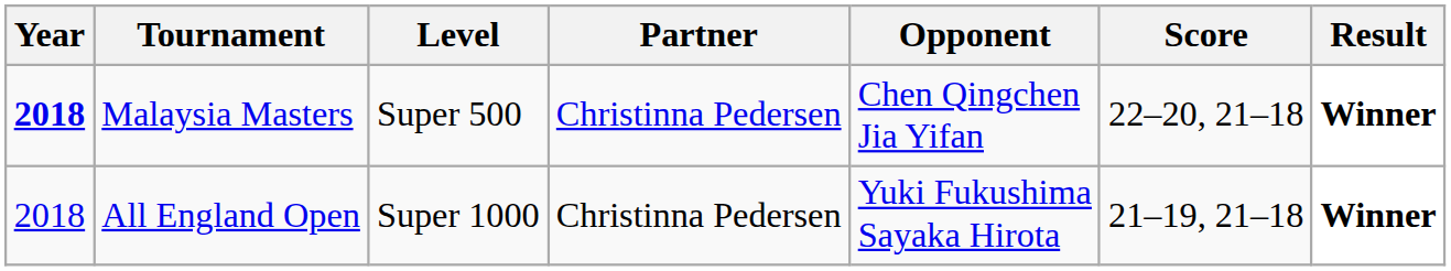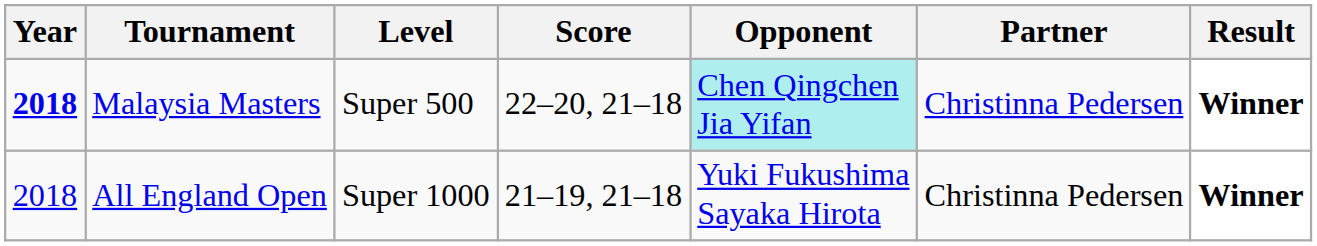columns swapped: Partner <-> Score
Malaysia Masters | Opponent: no background -> paleturquoise background
